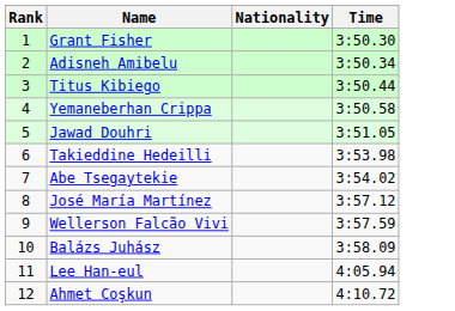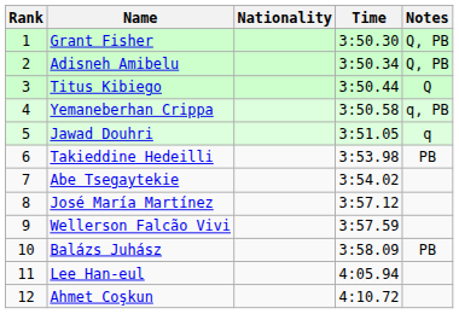+ column: Notes | Q, PB | Q, PB | Q | q, PB | q | PB | PB
